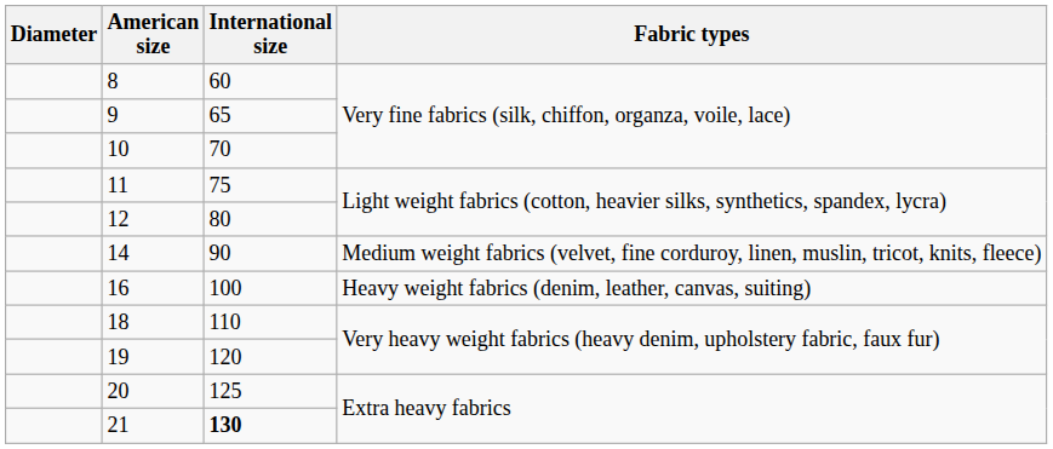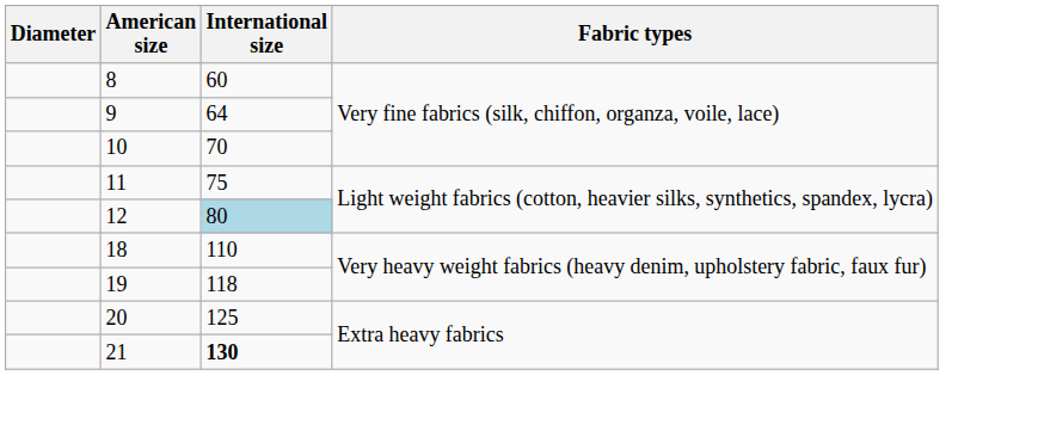9 | International size: 65 -> 64
12 | International size: no background -> lightblue background
- row: 14 | 90 | Medium weight fabrics (velvet, fine corduroy, linen, muslin, tricot, knits, fleece)
- row: 16 | 100 | Heavy weight fabrics (denim, leather, canvas, suiting)
19 | International size: 120 -> 118
